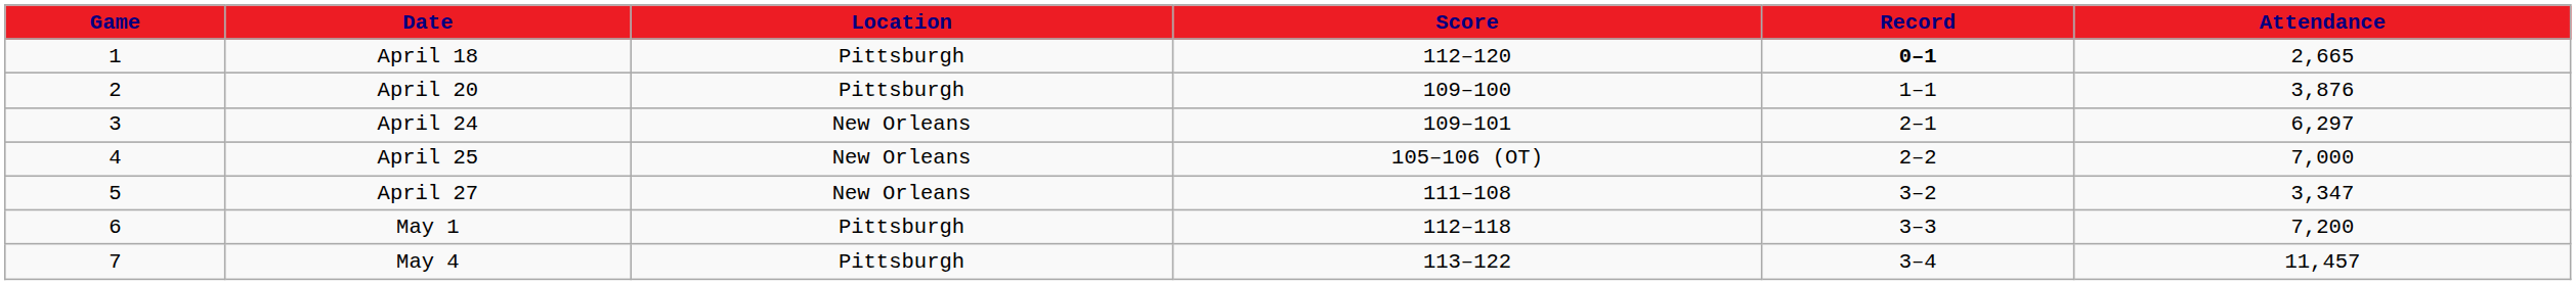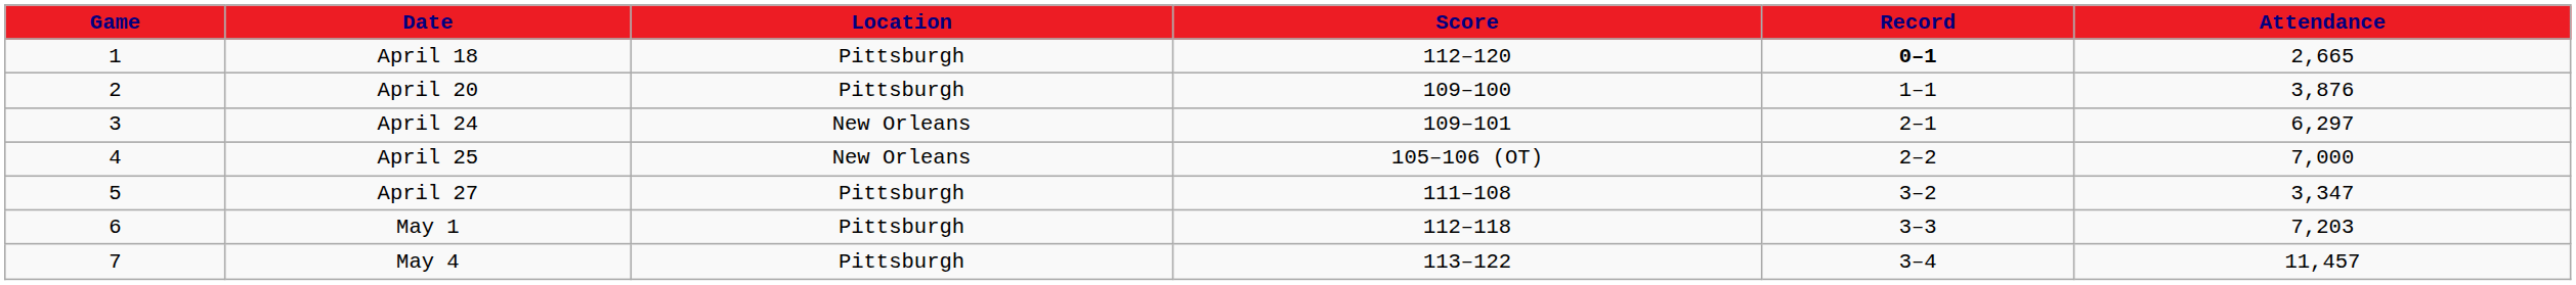April 27 | Location: New Orleans -> Pittsburgh
May 1 | Attendance: 7,200 -> 7,203
